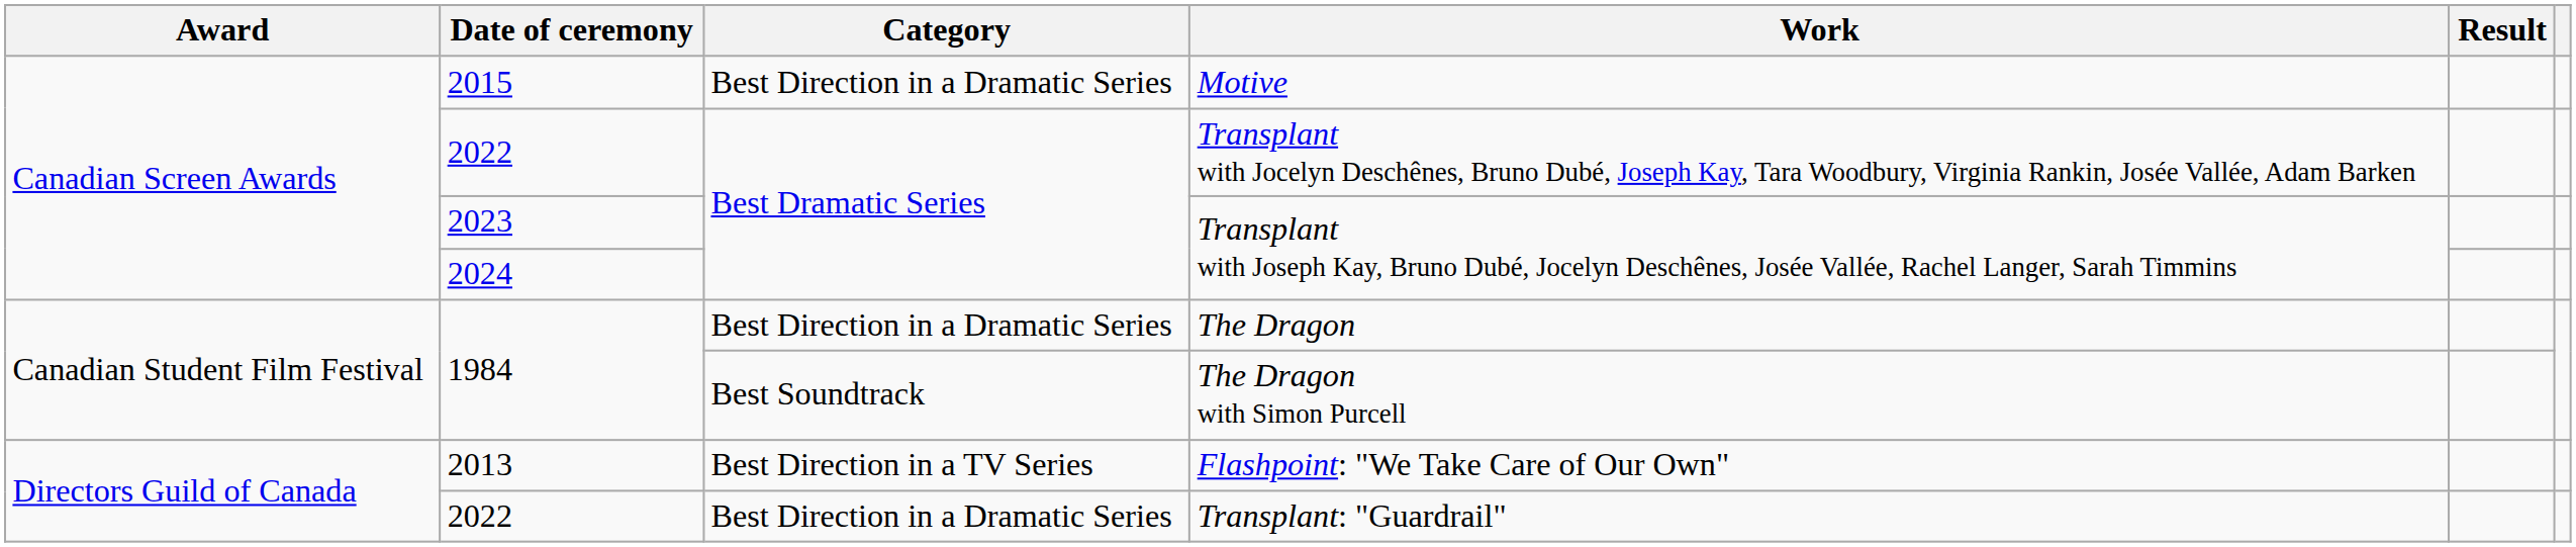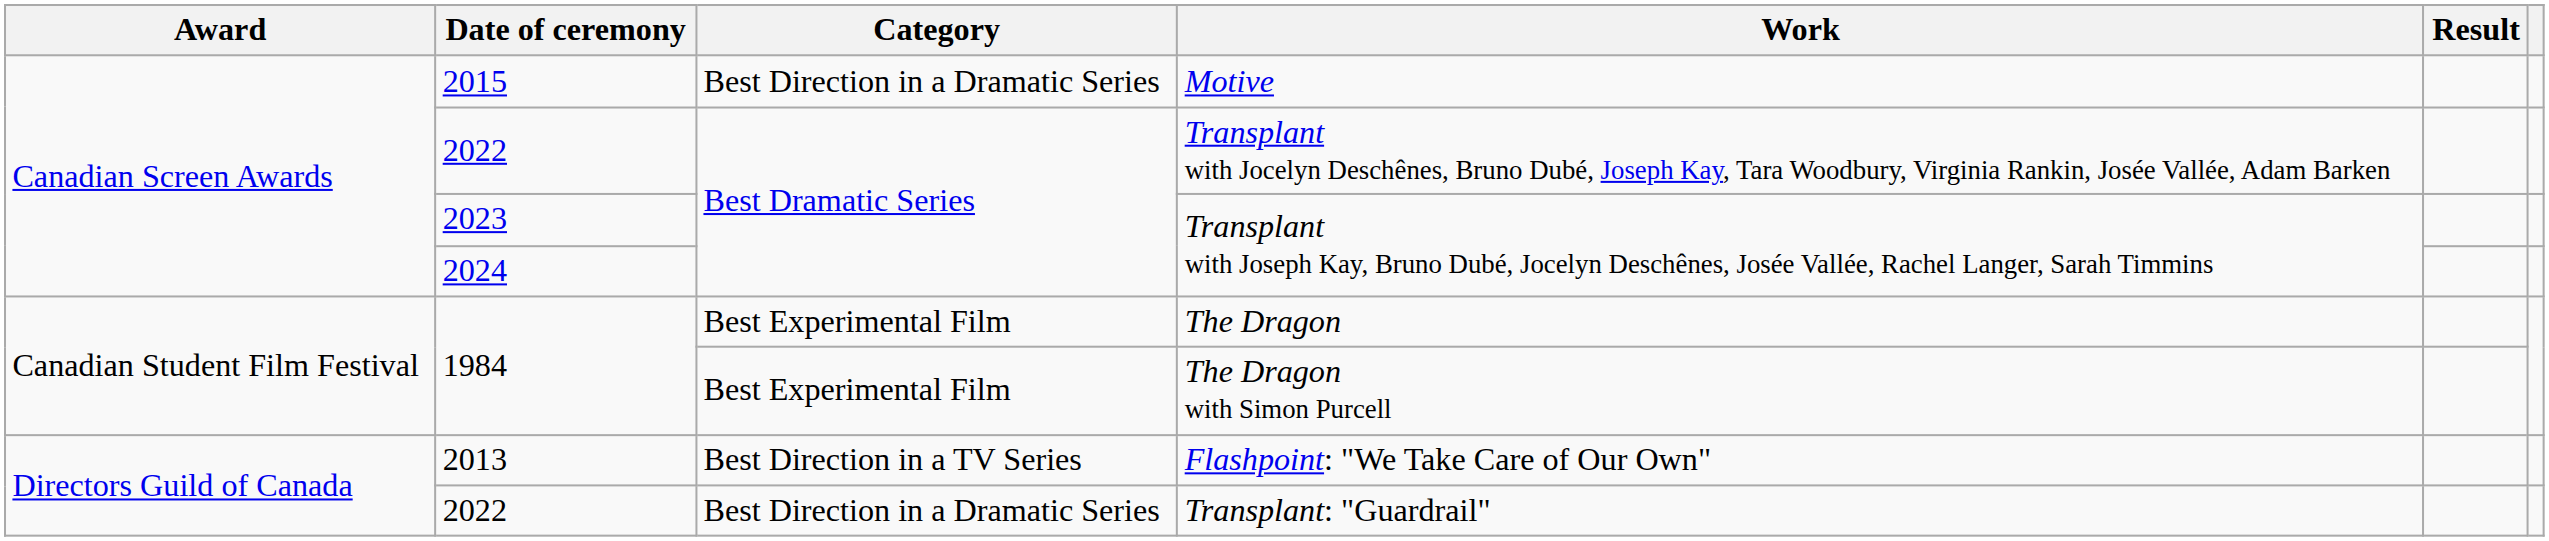The Dragon | Category: Best Direction in a Dramatic Series -> Best Experimental Film
The Dragon with Simon Purcell | Category: Best Soundtrack -> Best Experimental Film
